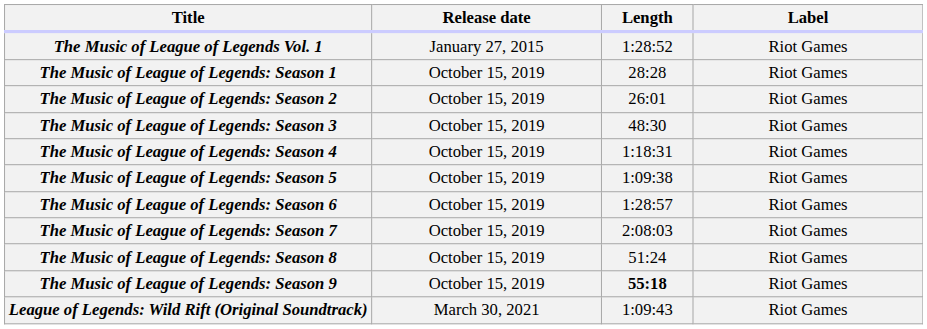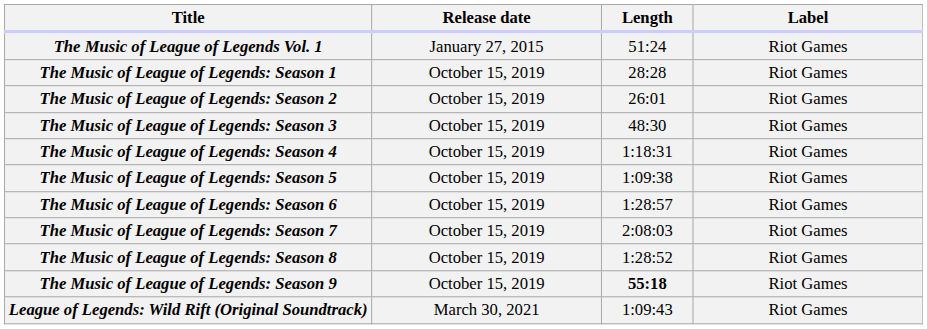The Music of League of Legends Vol. 1 | Length: 1:28:52 -> 51:24
The Music of League of Legends: Season 8 | Length: 51:24 -> 1:28:52
